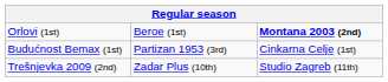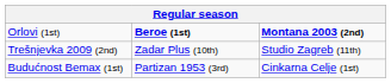Orlovi (1st) | column 2: normal -> bold
rows swapped: Trešnjevka 2009 (2nd) <-> Budućnost Bemax (1st)
